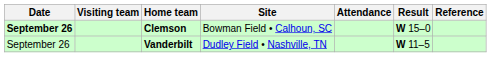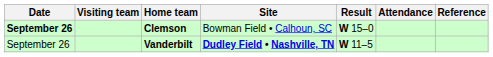columns swapped: Result <-> Attendance
Vanderbilt | Site: normal -> bold
